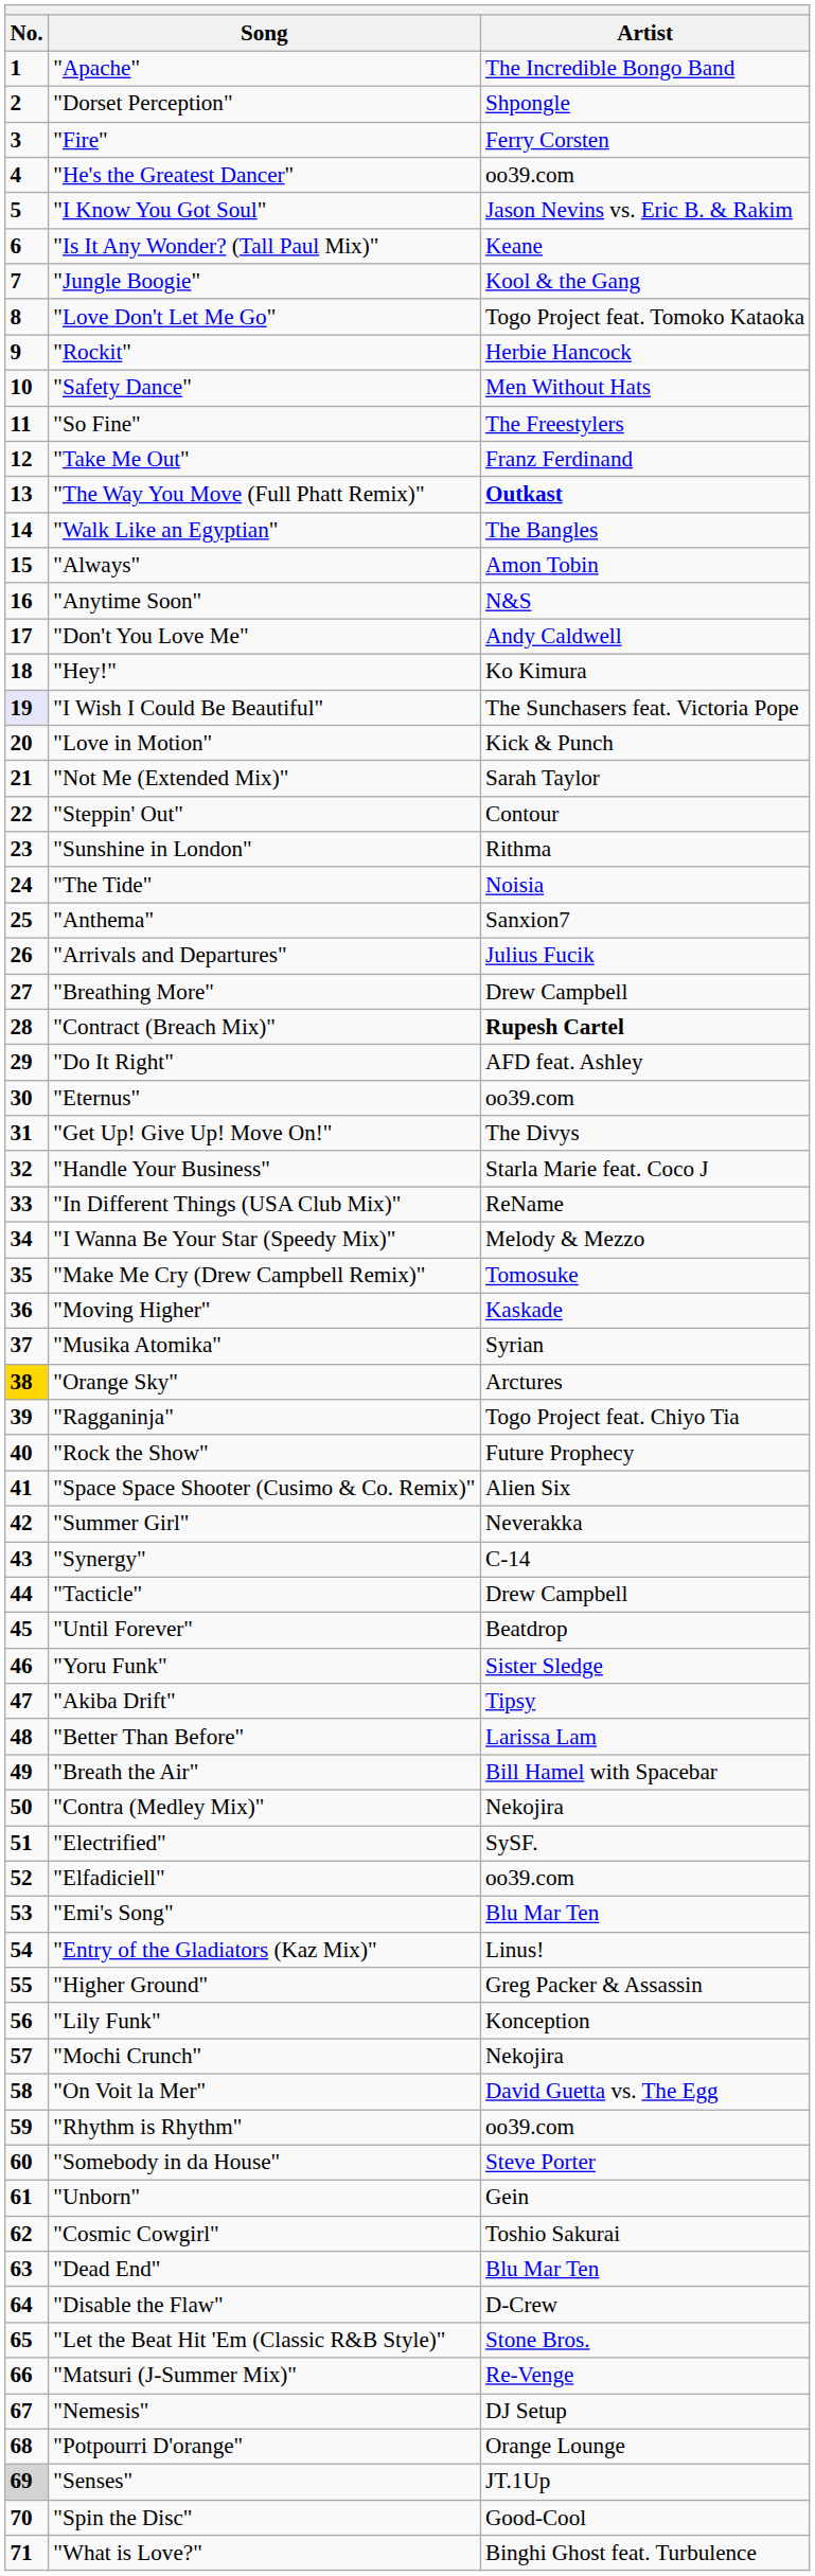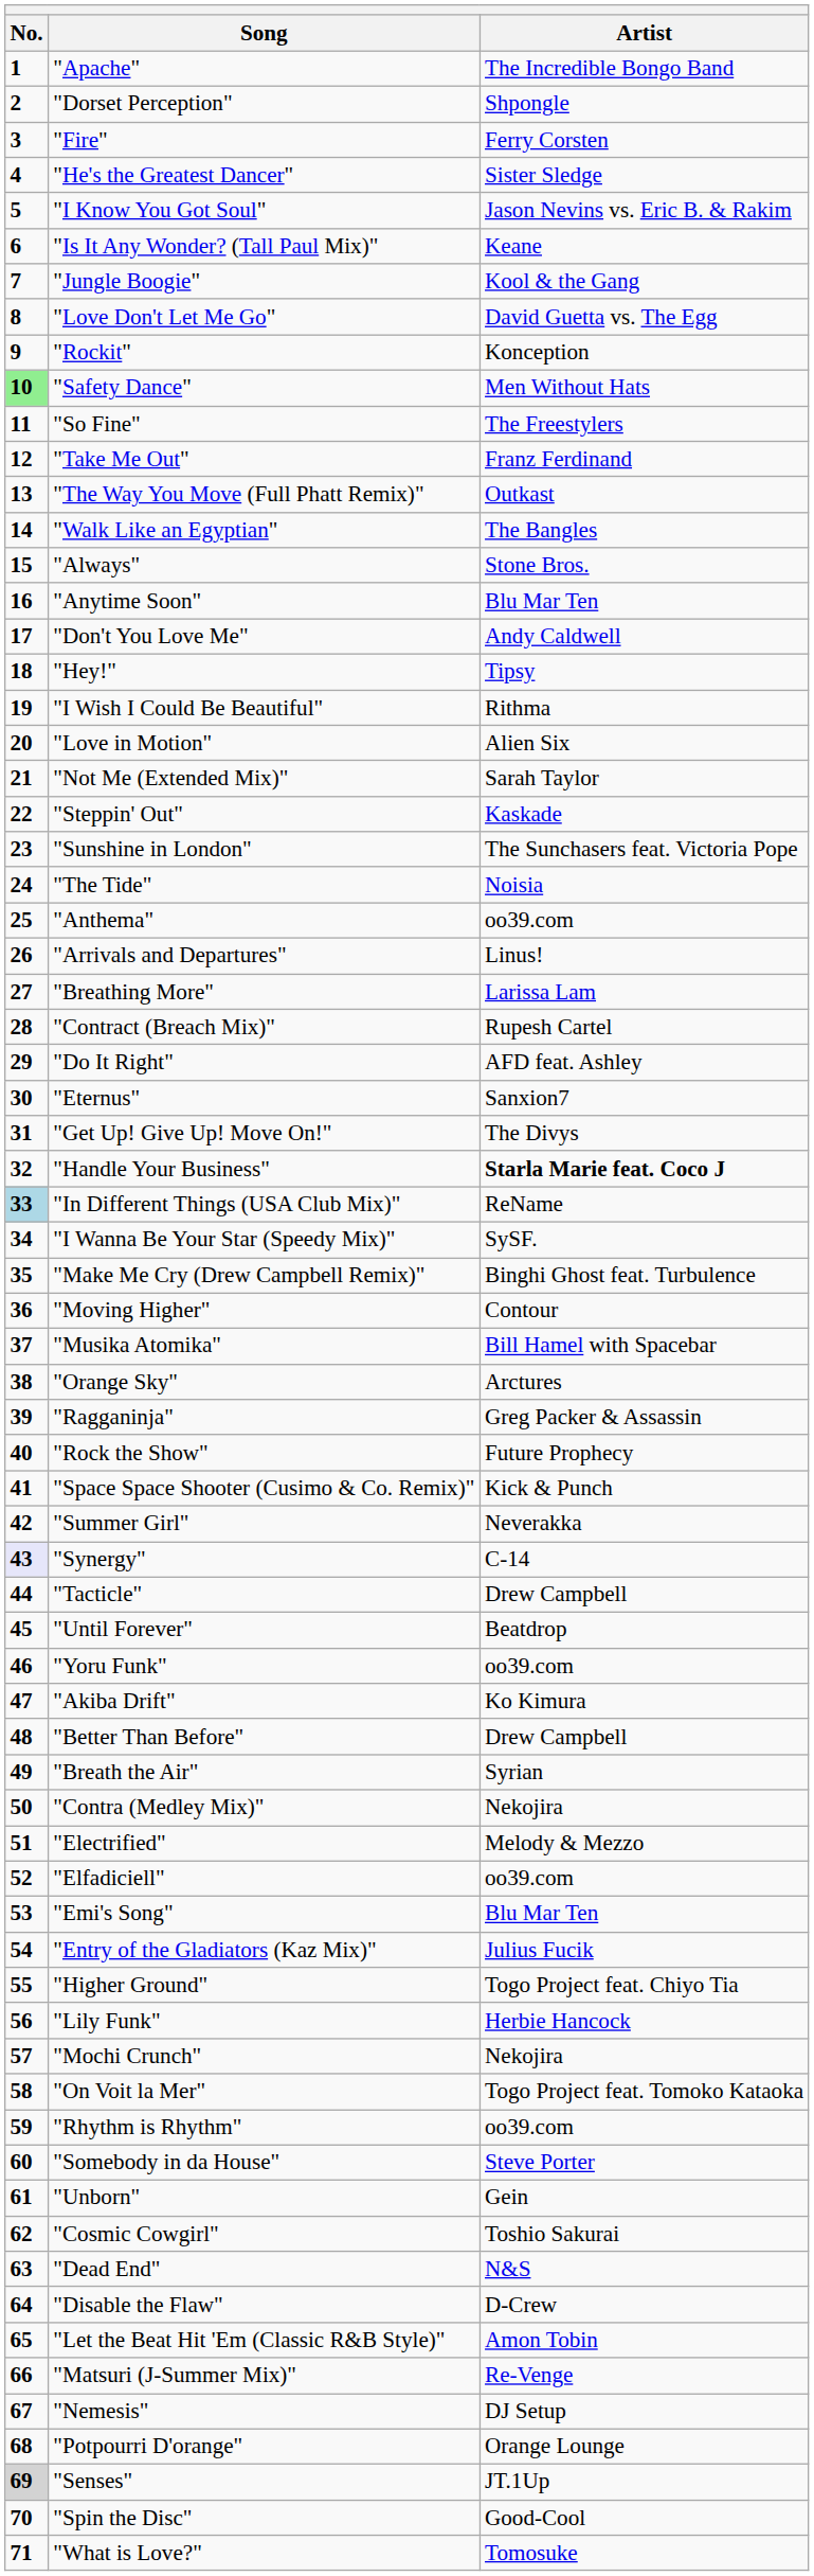"He's the Greatest Dancer" | Artist: oo39.com -> Sister Sledge
"Love Don't Let Me Go" | Artist: Togo Project feat. Tomoko Kataoka -> David Guetta vs. The Egg
"Rockit" | Artist: Herbie Hancock -> Konception
"Safety Dance" | No.: no background -> lightgreen background
"The Way You Move (Full Phatt Remix)" | Artist: bold -> normal
"Always" | Artist: Amon Tobin -> Stone Bros.
"Anytime Soon" | Artist: N&S -> Blu Mar Ten
"Hey!" | Artist: Ko Kimura -> Tipsy
"I Wish I Could Be Beautiful" | No.: lavender background -> no background
"I Wish I Could Be Beautiful" | Artist: The Sunchasers feat. Victoria Pope -> Rithma
"Love in Motion" | Artist: Kick & Punch -> Alien Six
"Steppin' Out" | Artist: Contour -> Kaskade
"Sunshine in London" | Artist: Rithma -> The Sunchasers feat. Victoria Pope
"Anthema" | Artist: Sanxion7 -> oo39.com
"Arrivals and Departures" | Artist: Julius Fucik -> Linus!
"Breathing More" | Artist: Drew Campbell -> Larissa Lam
"Contract (Breach Mix)" | Artist: bold -> normal
"Eternus" | Artist: oo39.com -> Sanxion7
"Handle Your Business" | Artist: normal -> bold
"In Different Things (USA Club Mix)" | No.: no background -> lightblue background
"I Wanna Be Your Star (Speedy Mix)" | Artist: Melody & Mezzo -> SySF.
"Make Me Cry (Drew Campbell Remix)" | Artist: Tomosuke -> Binghi Ghost feat. Turbulence
"Moving Higher" | Artist: Kaskade -> Contour
"Musika Atomika" | Artist: Syrian -> Bill Hamel with Spacebar
"Orange Sky" | No.: gold background -> no background
"Ragganinja" | Artist: Togo Project feat. Chiyo Tia -> Greg Packer & Assassin
"Space Space Shooter (Cusimo & Co. Remix)" | Artist: Alien Six -> Kick & Punch
"Synergy" | No.: no background -> lavender background
"Yoru Funk" | Artist: Sister Sledge -> oo39.com
"Akiba Drift" | Artist: Tipsy -> Ko Kimura
"Better Than Before" | Artist: Larissa Lam -> Drew Campbell
"Breath the Air" | Artist: Bill Hamel with Spacebar -> Syrian
"Electrified" | Artist: SySF. -> Melody & Mezzo
"Entry of the Gladiators (Kaz Mix)" | Artist: Linus! -> Julius Fucik
"Higher Ground" | Artist: Greg Packer & Assassin -> Togo Project feat. Chiyo Tia
"Lily Funk" | Artist: Konception -> Herbie Hancock
"On Voit la Mer" | Artist: David Guetta vs. The Egg -> Togo Project feat. Tomoko Kataoka
"Dead End" | Artist: Blu Mar Ten -> N&S
"Let the Beat Hit 'Em (Classic R&B Style)" | Artist: Stone Bros. -> Amon Tobin
"What is Love?" | Artist: Binghi Ghost feat. Turbulence -> Tomosuke
